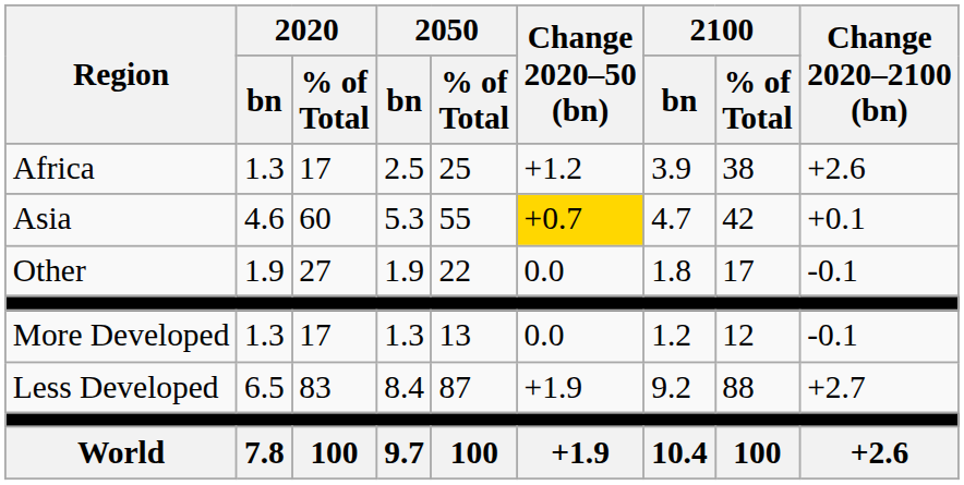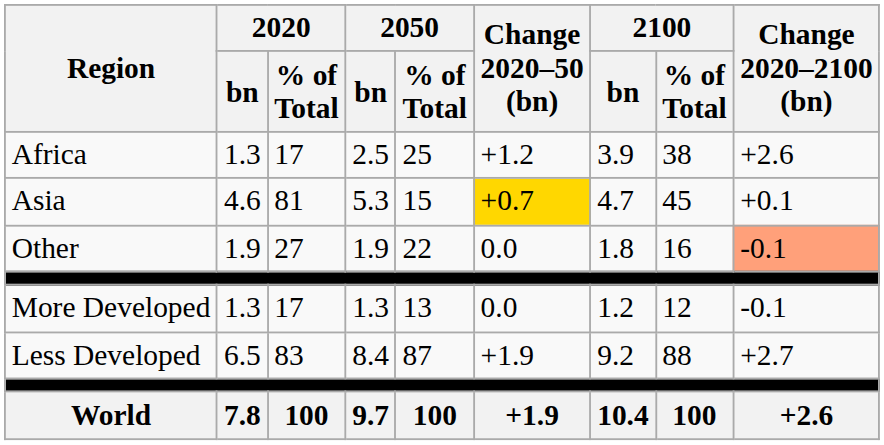Asia | 2020 / % of Total: 60 -> 81
Asia | 2050 / % of Total: 55 -> 15
Asia | 2100 / % of Total: 42 -> 45
Other | 2100 / % of Total: 17 -> 16
Other | Change 2020–2100 (bn): no background -> lightsalmon background
